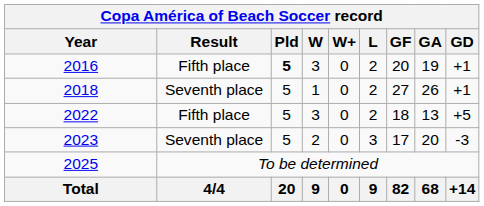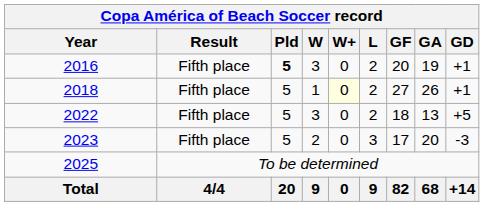2018 | Result: Seventh place -> Fifth place
2018 | W+: no background -> lightyellow background
2023 | Result: Seventh place -> Fifth place
